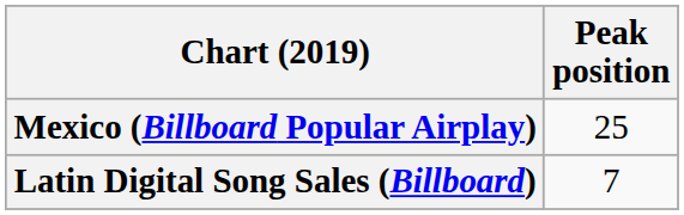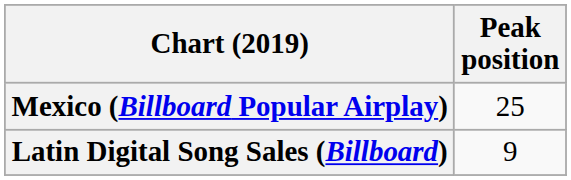Latin Digital Song Sales (Billboard) | Peak position: 7 -> 9
